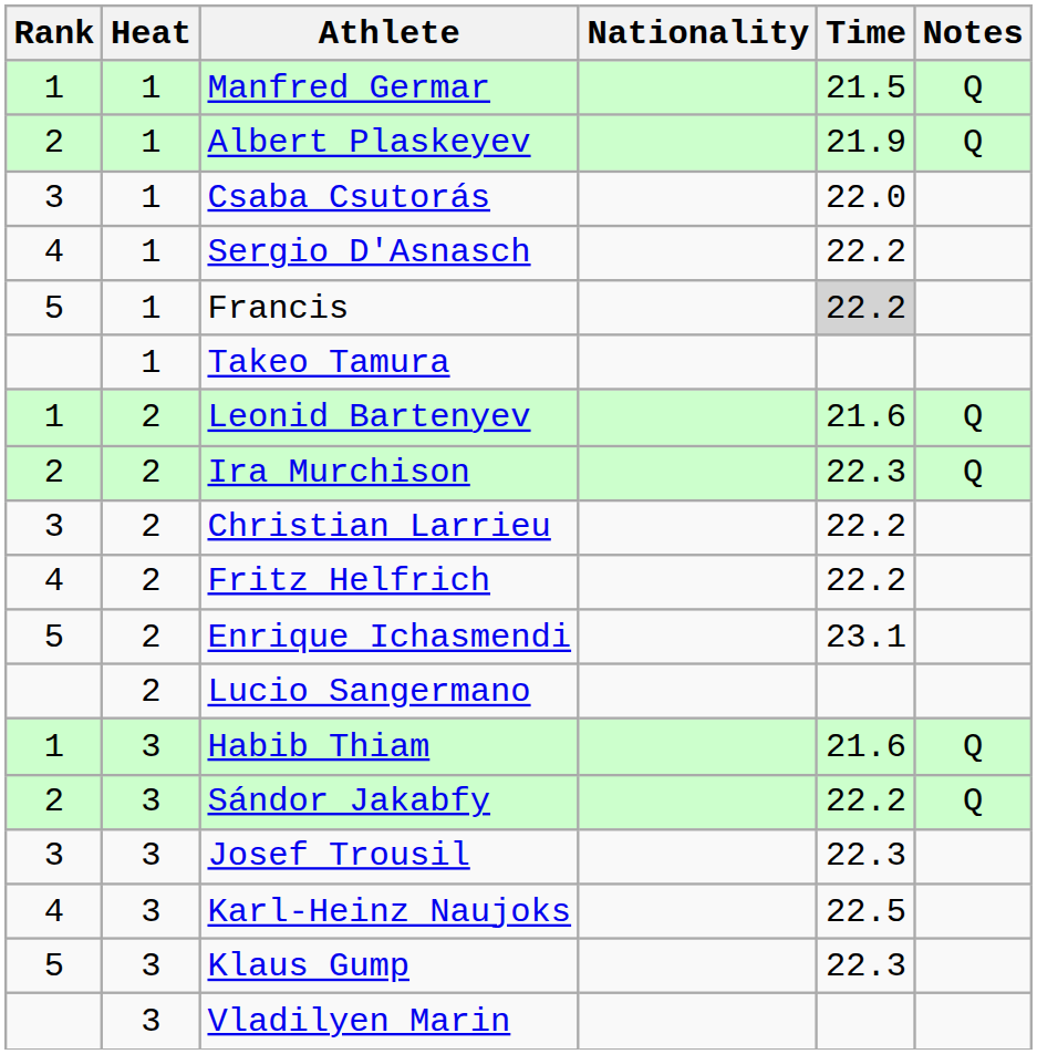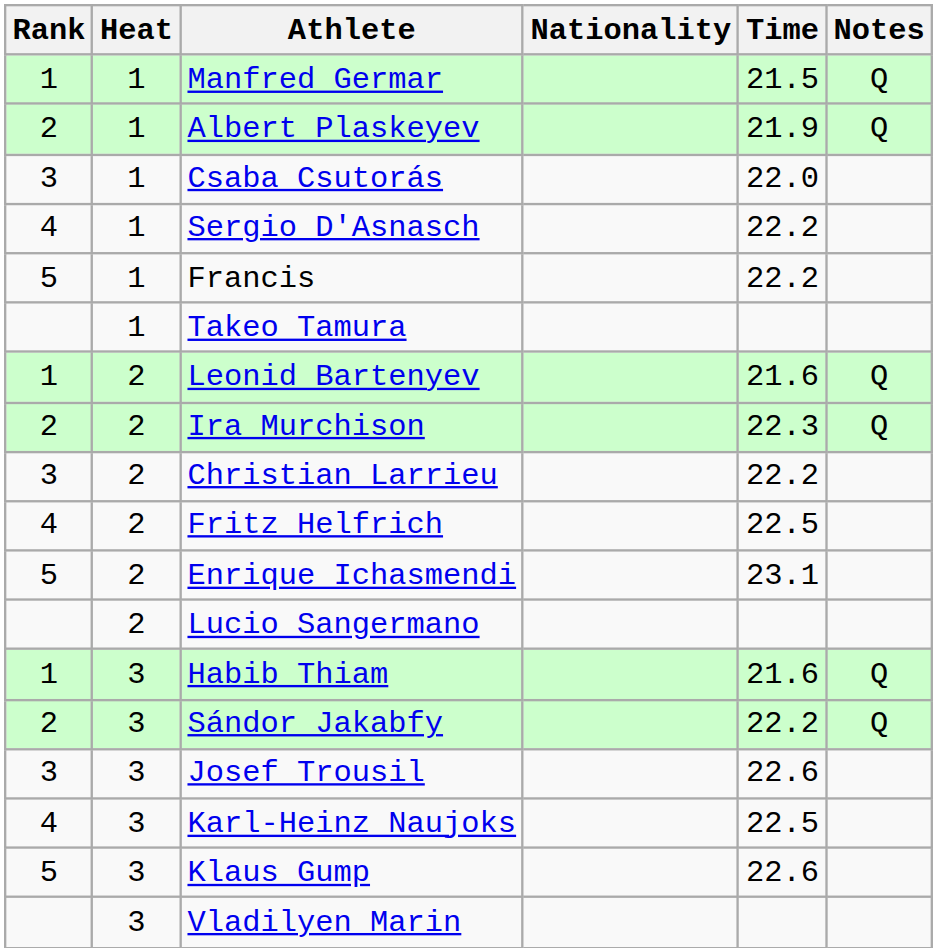Francis | Time: lightgrey background -> no background
Fritz Helfrich | Time: 22.2 -> 22.5
Josef Trousil | Time: 22.3 -> 22.6
Klaus Gump | Time: 22.3 -> 22.6
